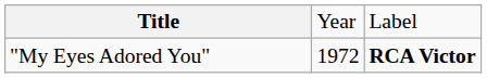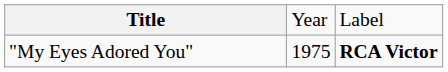"My Eyes Adored You" | column 2: 1972 -> 1975
